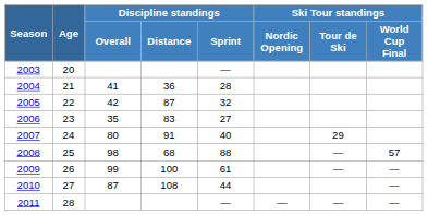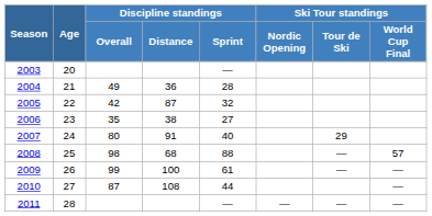2004 | Discipline standings / Overall: 41 -> 49
2006 | Discipline standings / Distance: 83 -> 38
